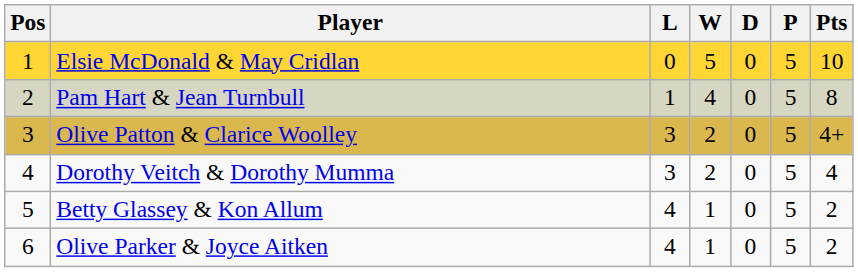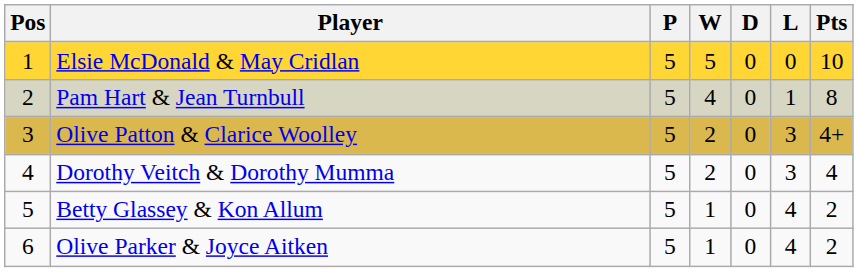columns swapped: P <-> L
